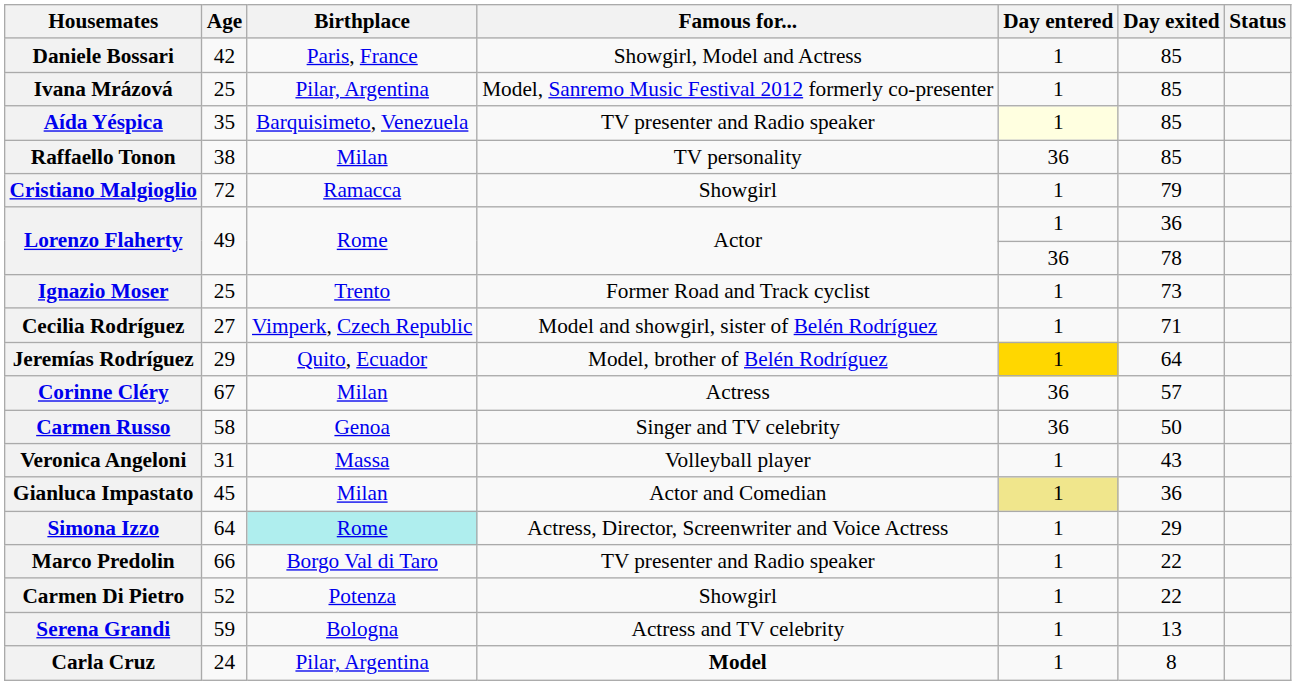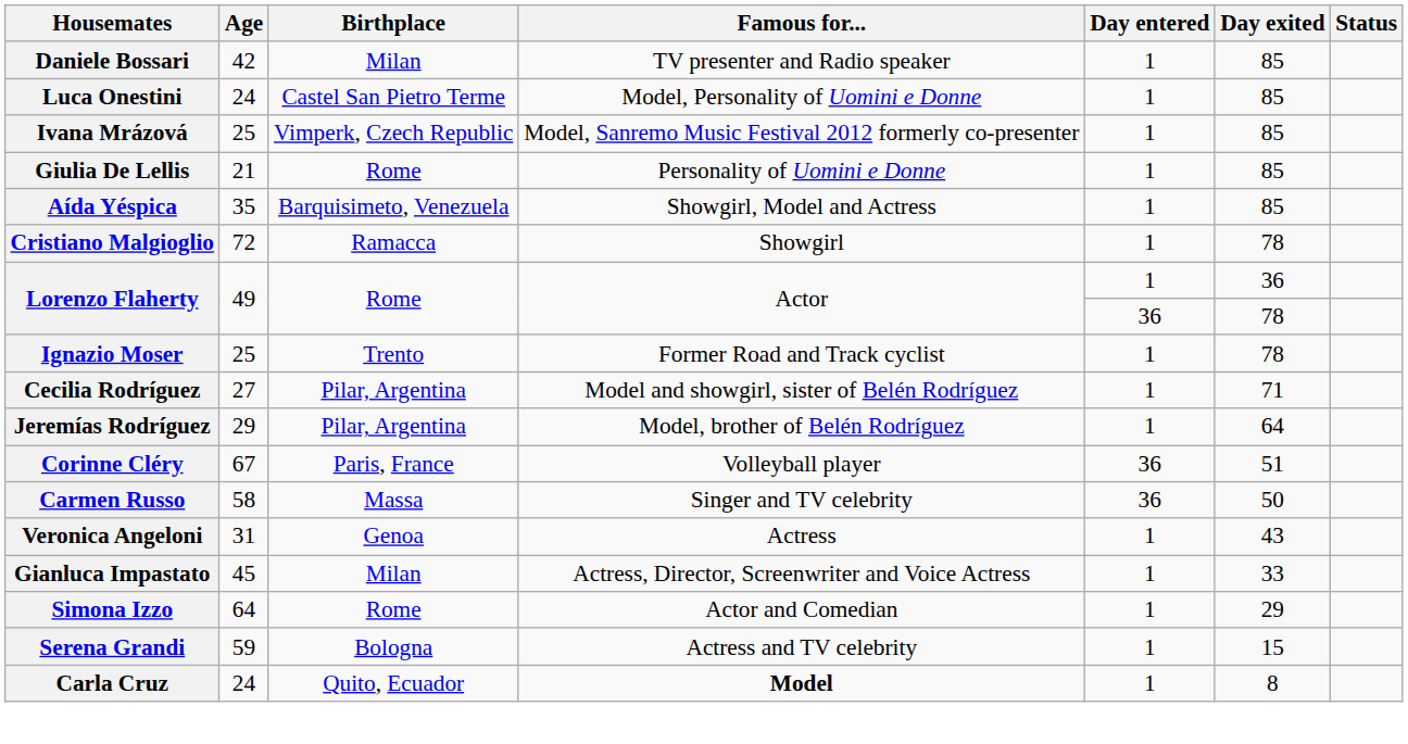Daniele Bossari | Birthplace: Paris, France -> Milan
Daniele Bossari | Famous for...: Showgirl, Model and Actress -> TV presenter and Radio speaker
+ row: Luca Onestini | 24 | Castel San Pietro Terme | Model, Personality of Uomini e Donne | 1 | 85
Ivana Mrázová | Birthplace: Pilar, Argentina -> Vimperk, Czech Republic
+ row: Giulia De Lellis | 21 | Rome | Personality of Uomini e Donne | 1 | 85
Aída Yéspica | Famous for...: TV presenter and Radio speaker -> Showgirl, Model and Actress
Aída Yéspica | Day entered: lightyellow background -> no background
- row: Raffaello Tonon | 38 | Milan | TV personality | 36 | 85
Cristiano Malgioglio | Day exited: 79 -> 78
Ignazio Moser | Day exited: 73 -> 78
Cecilia Rodríguez | Birthplace: Vimperk, Czech Republic -> Pilar, Argentina
Jeremías Rodríguez | Birthplace: Quito, Ecuador -> Pilar, Argentina
Jeremías Rodríguez | Day entered: gold background -> no background
Corinne Cléry | Birthplace: Milan -> Paris, France
Corinne Cléry | Famous for...: Actress -> Volleyball player
Corinne Cléry | Day exited: 57 -> 51
Carmen Russo | Birthplace: Genoa -> Massa
Veronica Angeloni | Birthplace: Massa -> Genoa
Veronica Angeloni | Famous for...: Volleyball player -> Actress
Gianluca Impastato | Famous for...: Actor and Comedian -> Actress, Director, Screenwriter and Voice Actress
Gianluca Impastato | Day entered: khaki background -> no background
Gianluca Impastato | Day exited: 36 -> 33
Simona Izzo | Birthplace: paleturquoise background -> no background
Simona Izzo | Famous for...: Actress, Director, Screenwriter and Voice Actress -> Actor and Comedian
- row: Marco Predolin | 66 | Borgo Val di Taro | TV presenter and Radio speaker | 1 | 22
- row: Carmen Di Pietro | 52 | Potenza | Showgirl | 1 | 22
Serena Grandi | Day exited: 13 -> 15
Carla Cruz | Birthplace: Pilar, Argentina -> Quito, Ecuador
